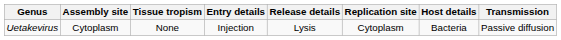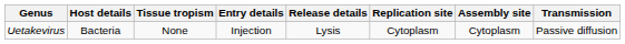columns swapped: Host details <-> Assembly site
